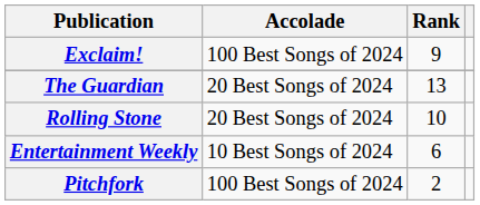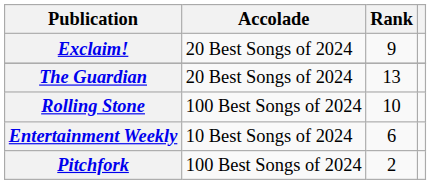Exclaim! | Accolade: 100 Best Songs of 2024 -> 20 Best Songs of 2024
Rolling Stone | Accolade: 20 Best Songs of 2024 -> 100 Best Songs of 2024
